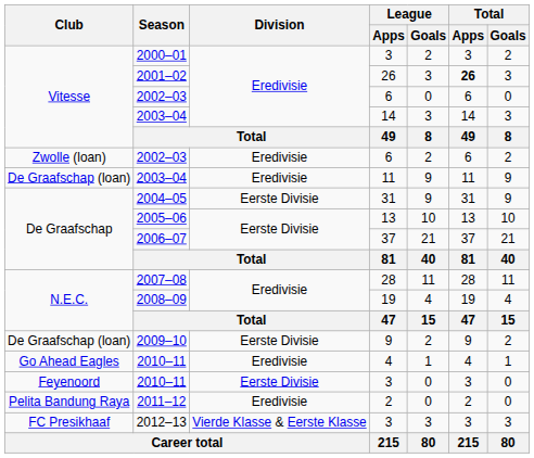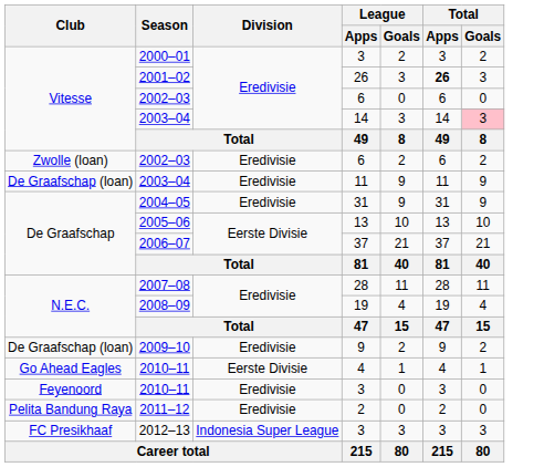Vitesse / 2003–04 | Total / Goals: no background -> pink background
2004–05 | Division: Eerste Divisie -> Eredivisie
2009–10 | Division: Eerste Divisie -> Eredivisie
Go Ahead Eagles / 2010–11 | Division: Eredivisie -> Eerste Divisie
Feyenoord / 2010–11 | Division: Eerste Divisie -> Eredivisie
2012–13 | Division: Vierde Klasse & Eerste Klasse -> Indonesia Super League
